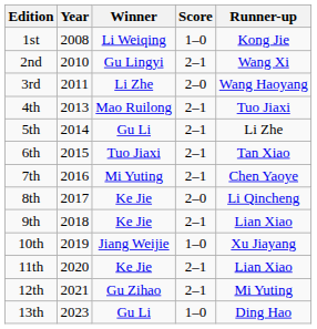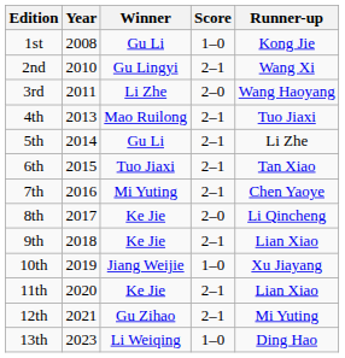1st | Winner: Li Weiqing -> Gu Li
13th | Winner: Gu Li -> Li Weiqing
